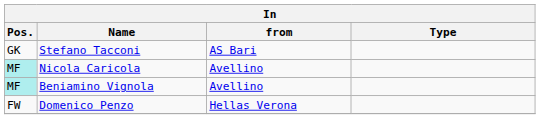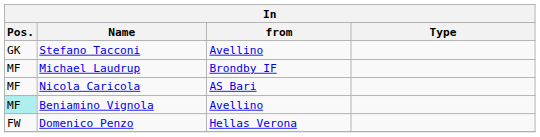Stefano Tacconi | from: AS Bari -> Avellino
+ row: MF | Michael Laudrup | Brondby IF
Nicola Caricola | Pos.: paleturquoise background -> no background
Nicola Caricola | from: Avellino -> AS Bari
